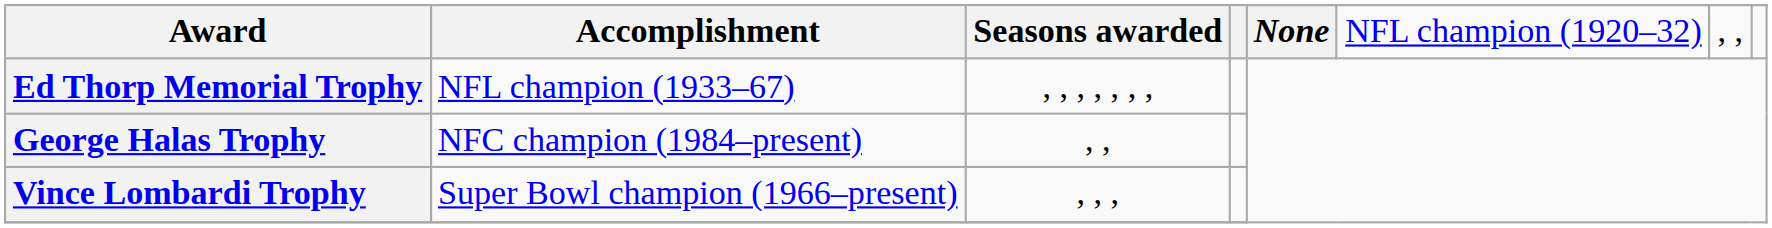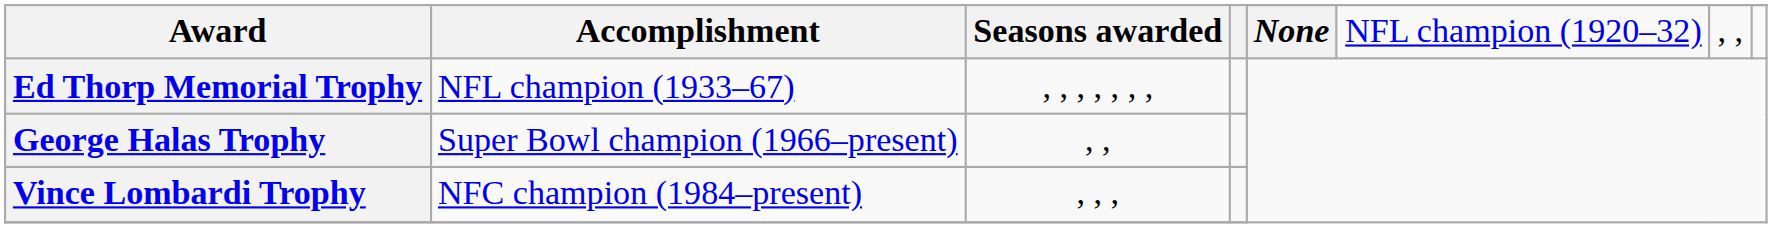George Halas Trophy | Accomplishment: NFC champion (1984–present) -> Super Bowl champion (1966–present)
Vince Lombardi Trophy | Accomplishment: Super Bowl champion (1966–present) -> NFC champion (1984–present)
